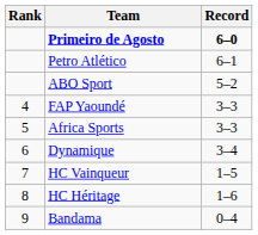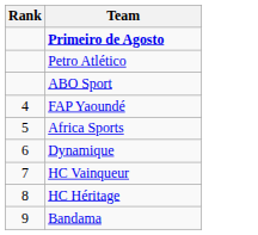- column: Record | 6–0 | 6–1 | 5–2 | 3–3 | 3–3 | 3–4 | 1–5 | 1–6 | 0–4
